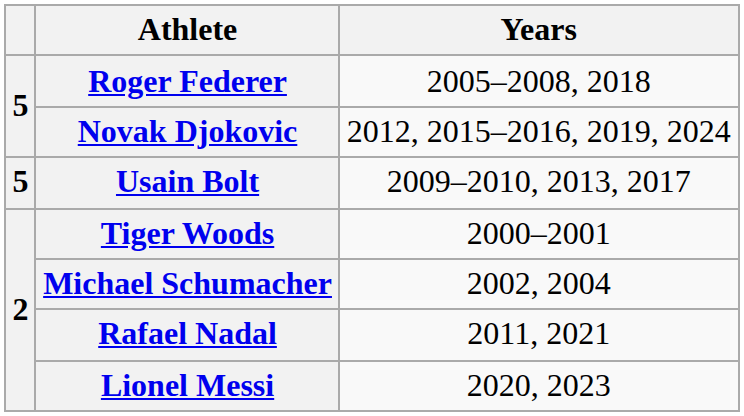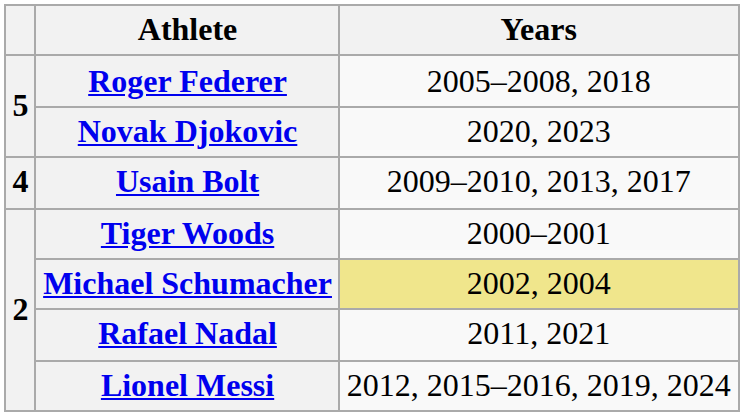Novak Djokovic | Years: 2012, 2015–2016, 2019, 2024 -> 2020, 2023
Usain Bolt | column 1: 5 -> 4
Michael Schumacher | Years: no background -> khaki background
Lionel Messi | Years: 2020, 2023 -> 2012, 2015–2016, 2019, 2024
